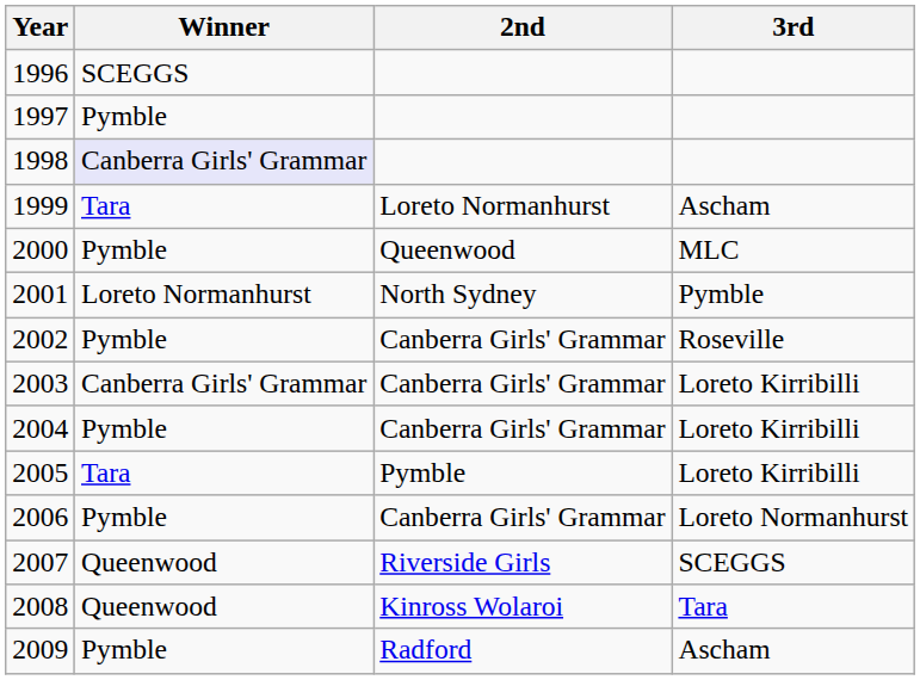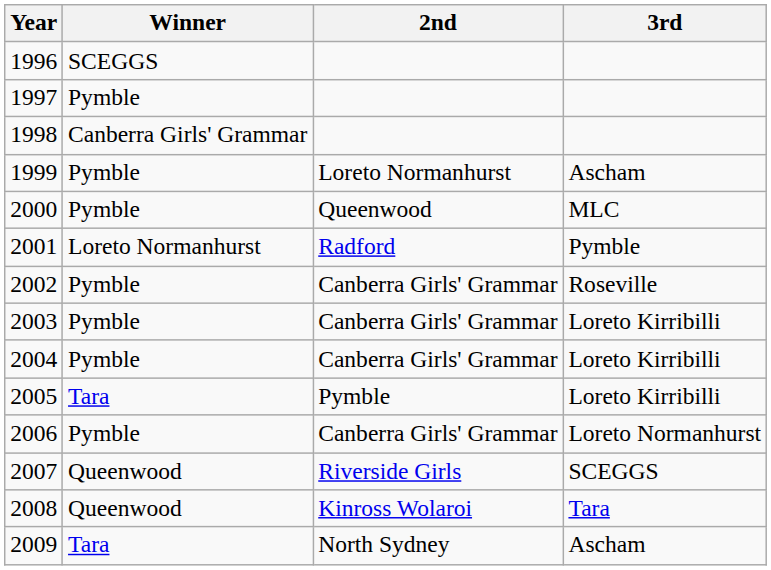1998 | Winner: lavender background -> no background
1999 | Winner: Tara -> Pymble
2001 | 2nd: North Sydney -> Radford
2003 | Winner: Canberra Girls' Grammar -> Pymble
2009 | Winner: Pymble -> Tara
2009 | 2nd: Radford -> North Sydney
